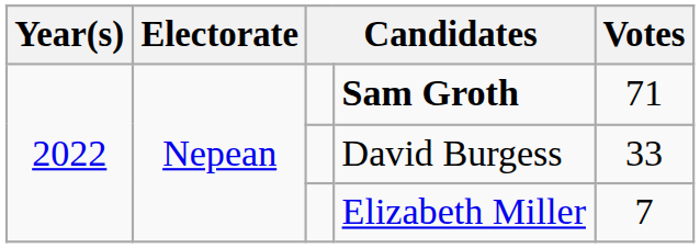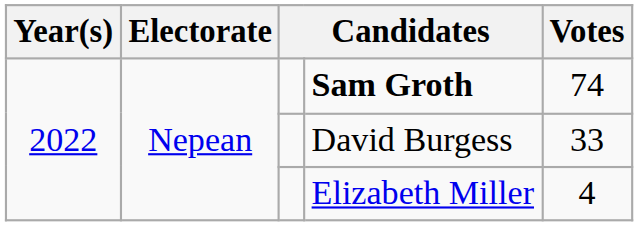Sam Groth | Votes: 71 -> 74
Elizabeth Miller | Votes: 7 -> 4
